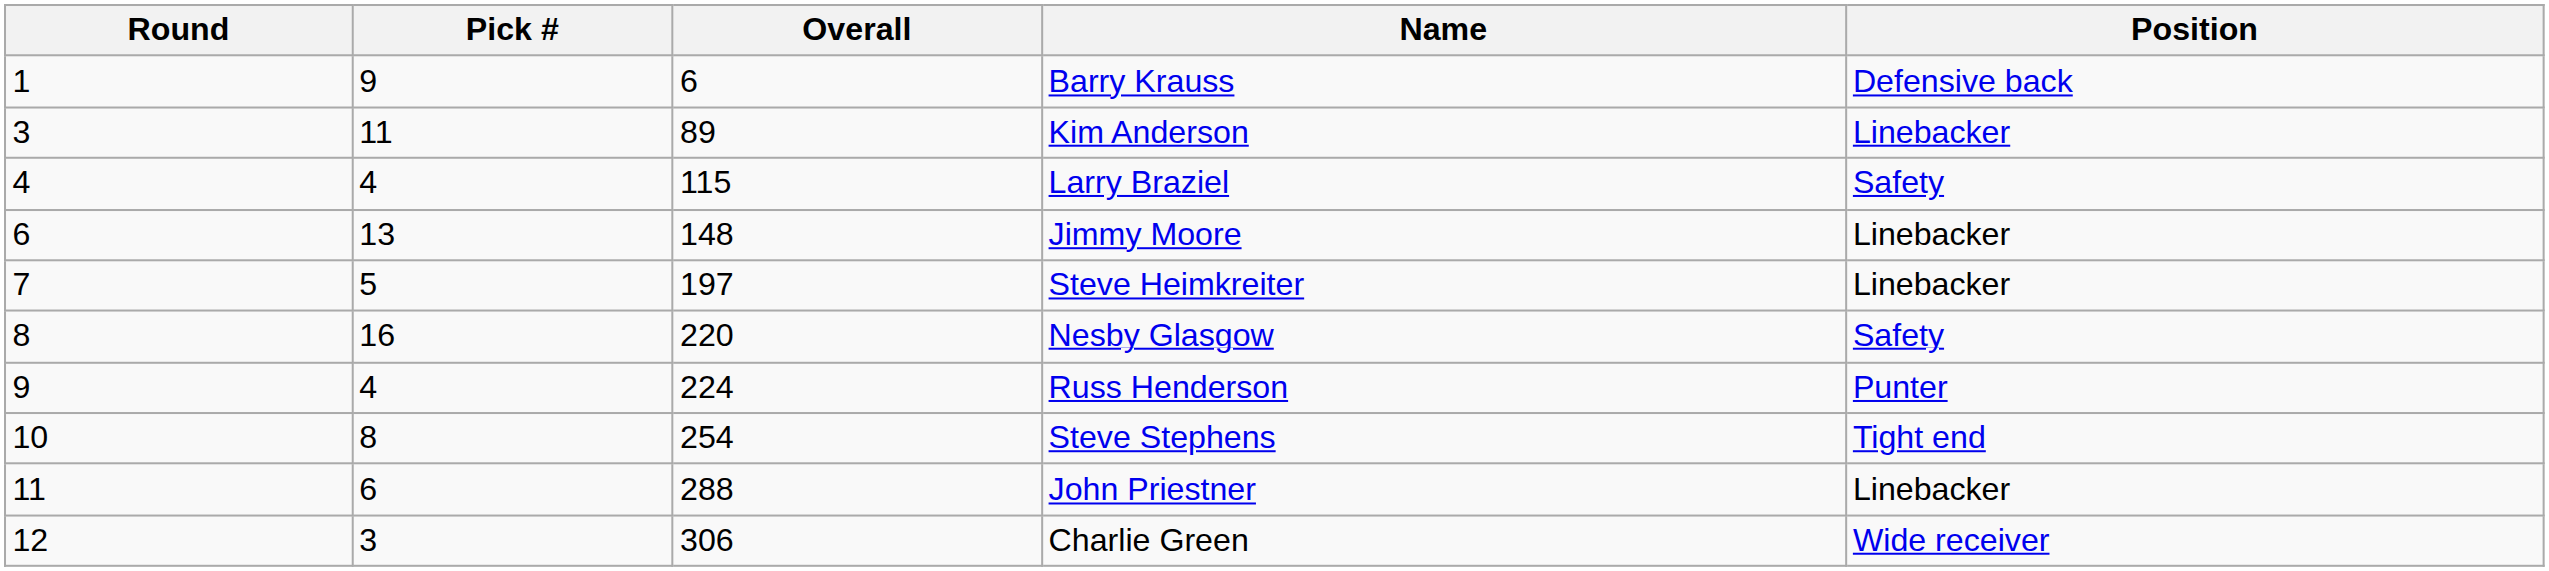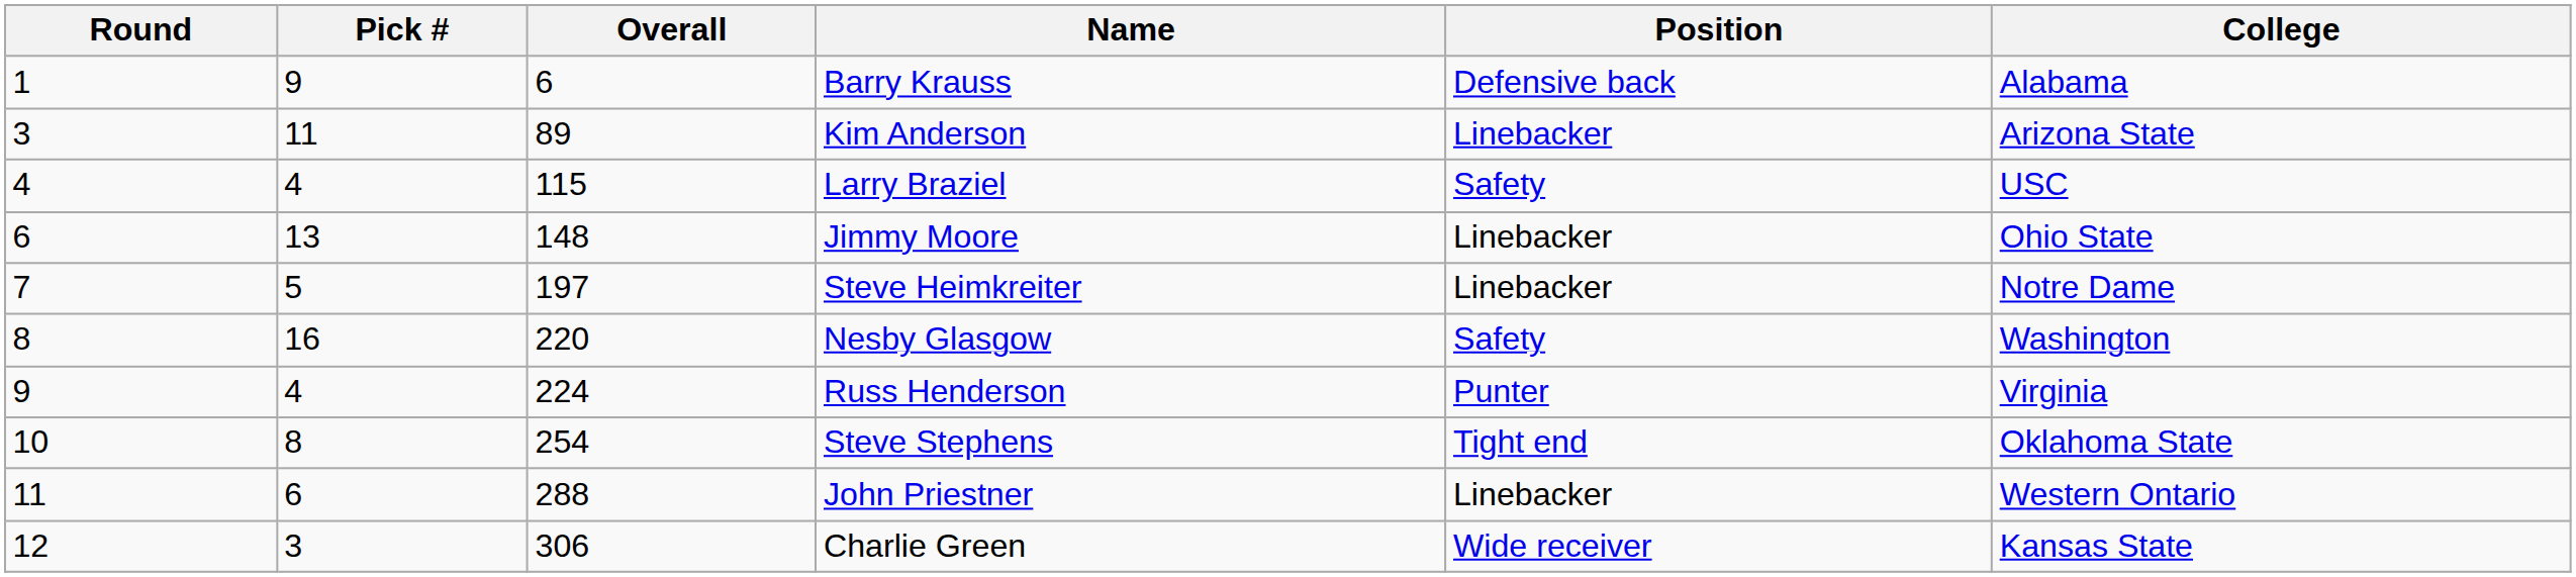+ column: College | Alabama | Arizona State | USC | Ohio State | Notre Dame | Washington | Virginia | Oklahoma State | Western Ontario | Kansas State
